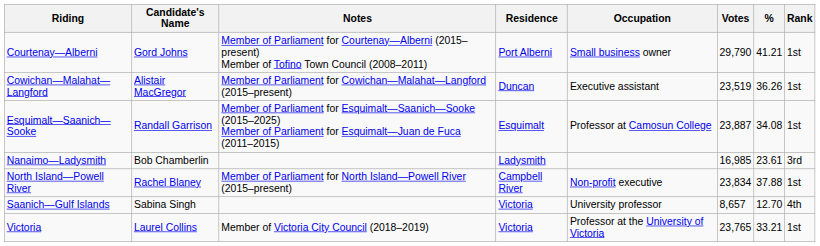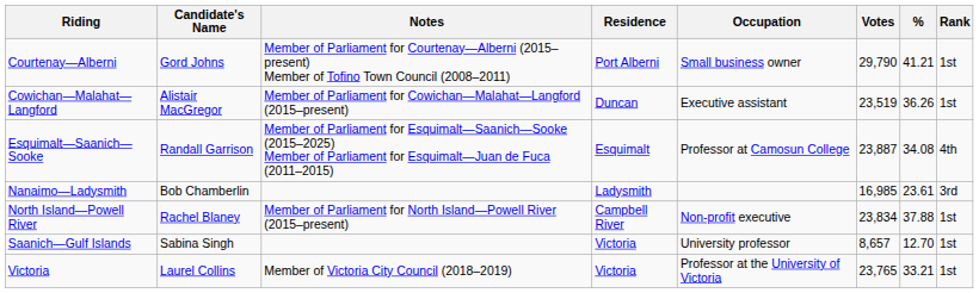Esquimalt—Saanich—Sooke | Rank: 1st -> 4th
Saanich—Gulf Islands | Rank: 4th -> 1st
